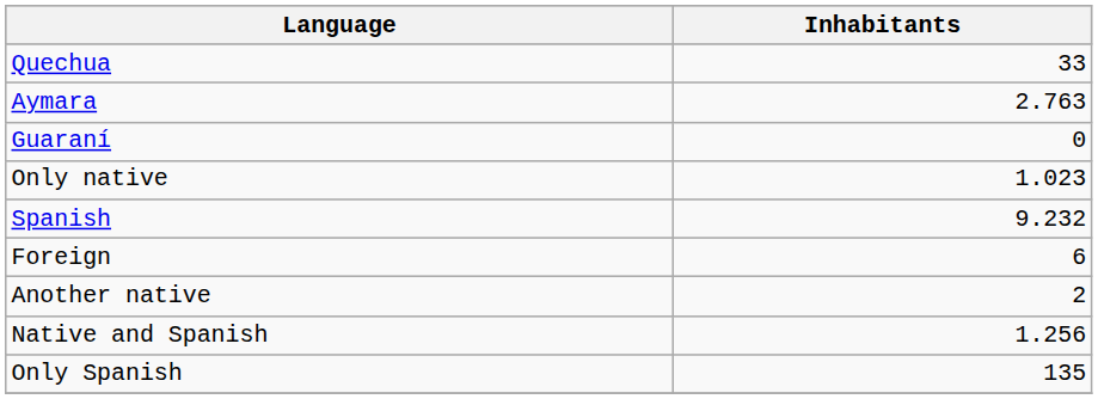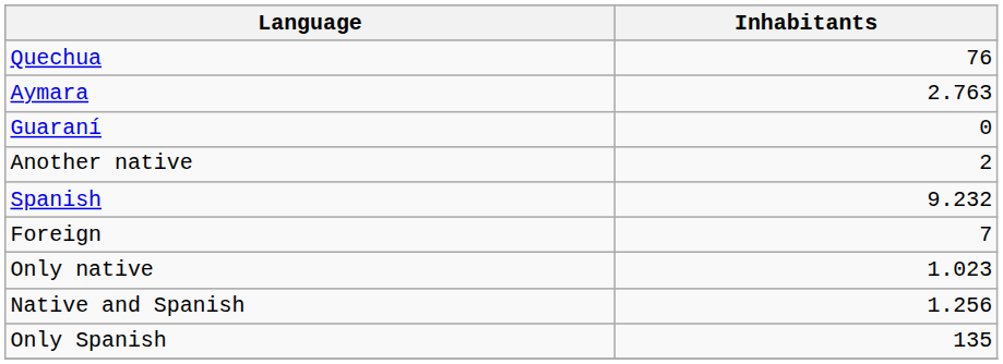Quechua | Inhabitants: 33 -> 76
rows swapped: Another native <-> Only native
Foreign | Inhabitants: 6 -> 7
